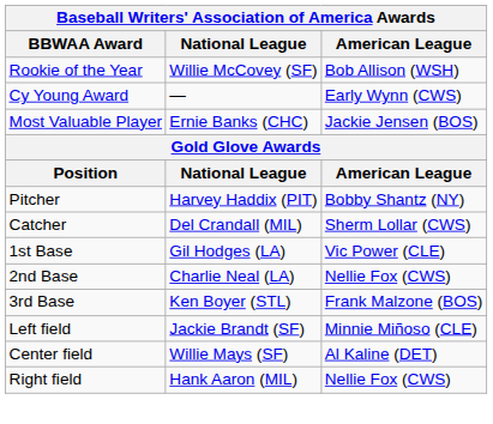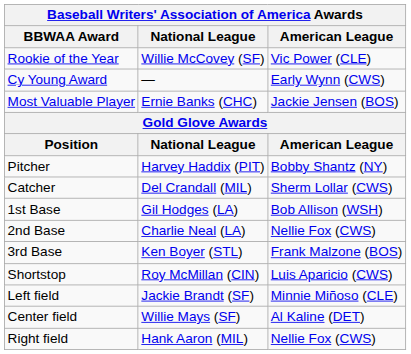Rookie of the Year | American League: Bob Allison (WSH) -> Vic Power (CLE)
1st Base | American League: Vic Power (CLE) -> Bob Allison (WSH)
+ row: Shortstop | Roy McMillan (CIN) | Luis Aparicio (CWS)
